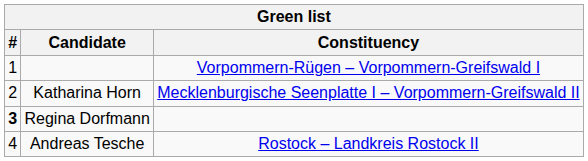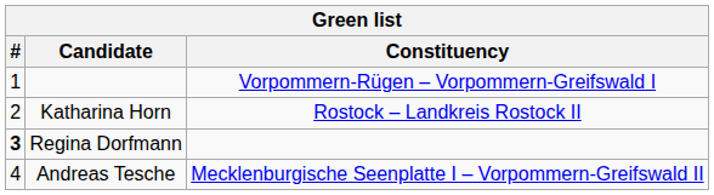Katharina Horn | Constituency: Mecklenburgische Seenplatte I – Vorpommern-Greifswald II -> Rostock – Landkreis Rostock II
Andreas Tesche | Constituency: Rostock – Landkreis Rostock II -> Mecklenburgische Seenplatte I – Vorpommern-Greifswald II
